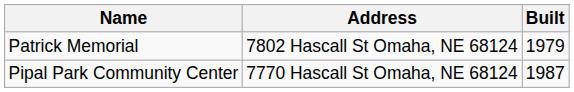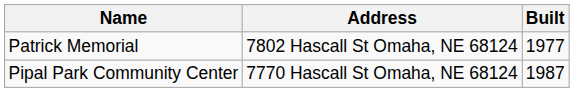Patrick Memorial | Built: 1979 -> 1977
